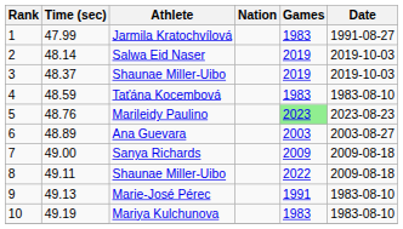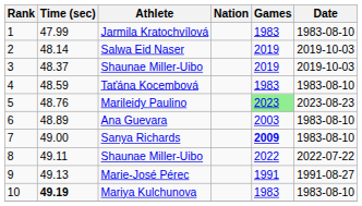Jarmila Kratochvílová | Date: 1991-08-27 -> 1983-08-10
Ana Guevara | Date: 2003-08-27 -> 1983-08-10
Sanya Richards | Games: normal -> bold
Sanya Richards | Date: 2009-08-18 -> 1983-08-10
8 / Shaunae Miller-Uibo | Date: 2009-08-18 -> 2022-07-22
Marie-José Pérec | Date: 1983-08-10 -> 1991-08-27
Mariya Kulchunova | Time (sec): normal -> bold
